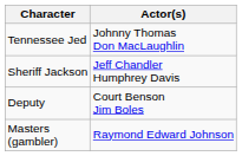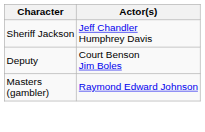- row: Tennessee Jed | Johnny Thomas Don MacLaughlin
